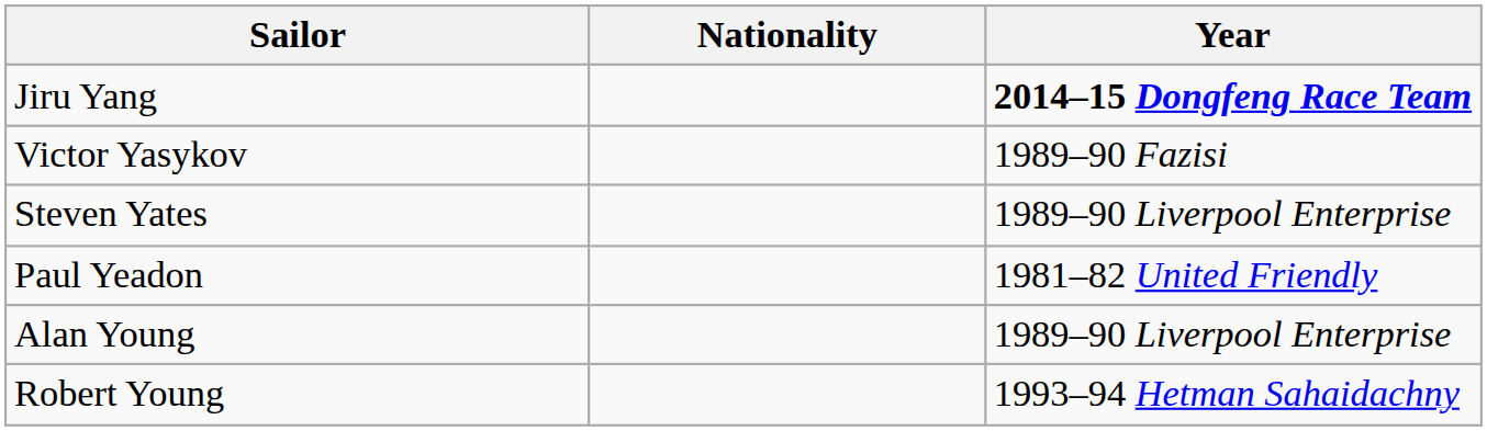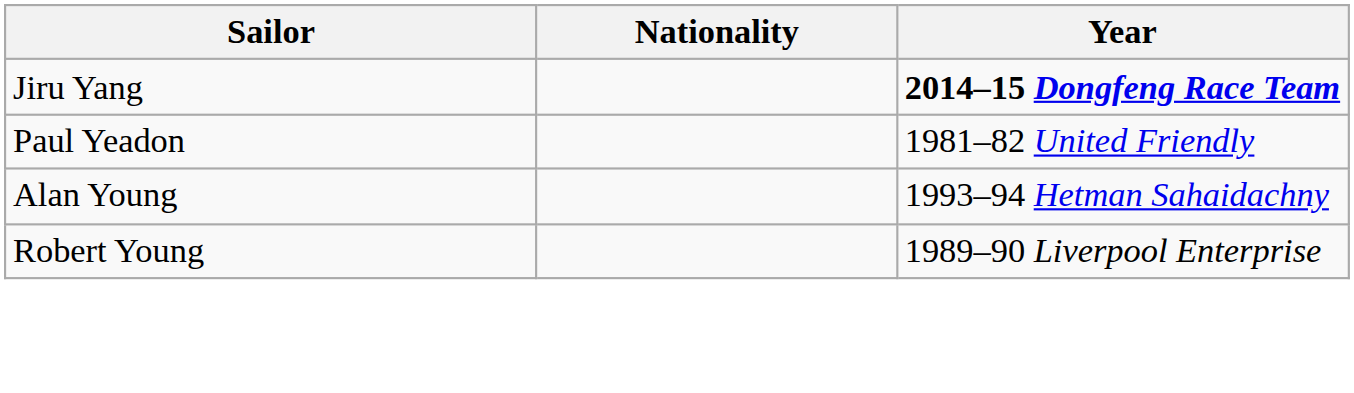- row: Victor Yasykov | 1989–90 Fazisi
- row: Steven Yates | 1989–90 Liverpool Enterprise
Alan Young | Year: 1989–90 Liverpool Enterprise -> 1993–94 Hetman Sahaidachny
Robert Young | Year: 1993–94 Hetman Sahaidachny -> 1989–90 Liverpool Enterprise
